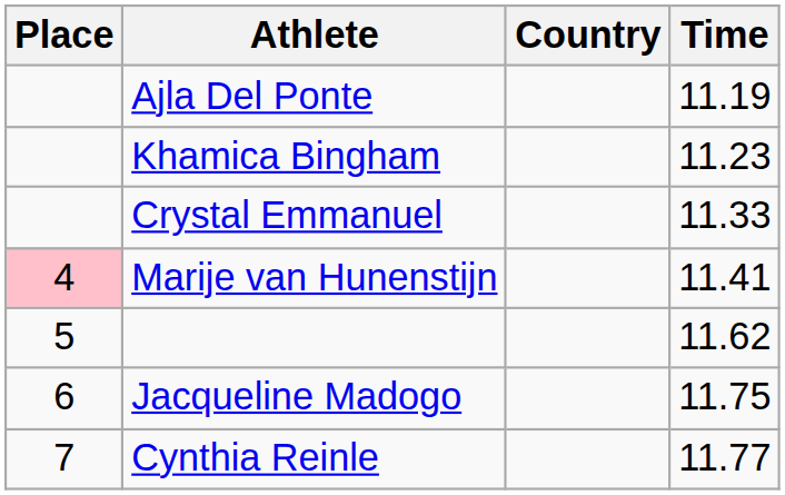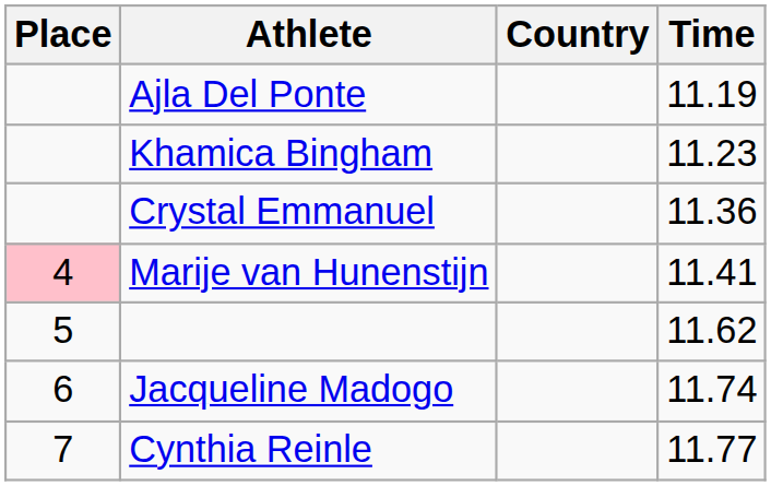Crystal Emmanuel | Time: 11.33 -> 11.36
Jacqueline Madogo | Time: 11.75 -> 11.74
